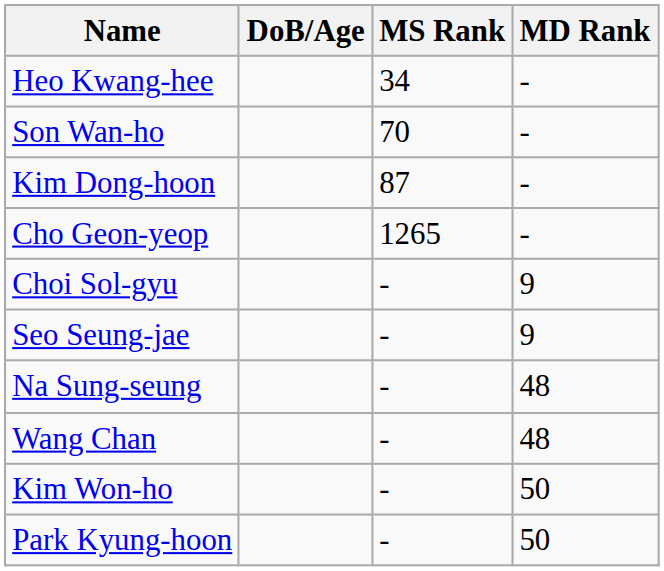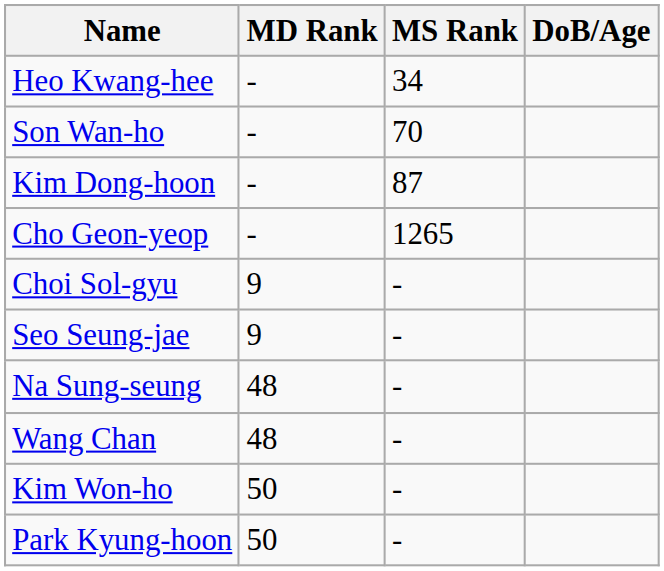columns swapped: DoB/Age <-> MD Rank
